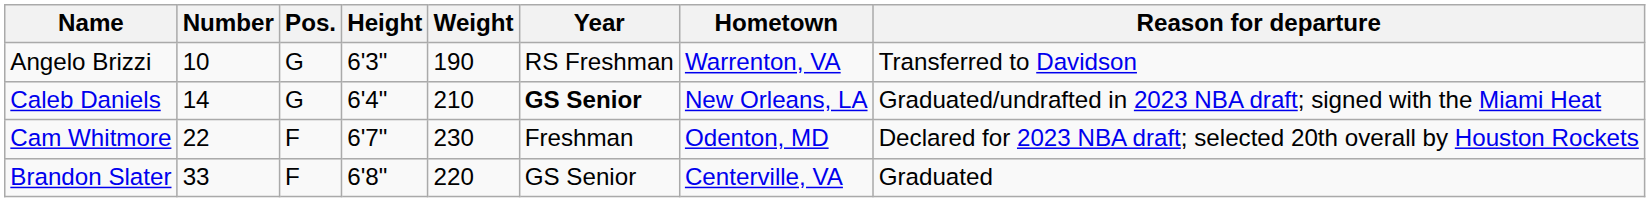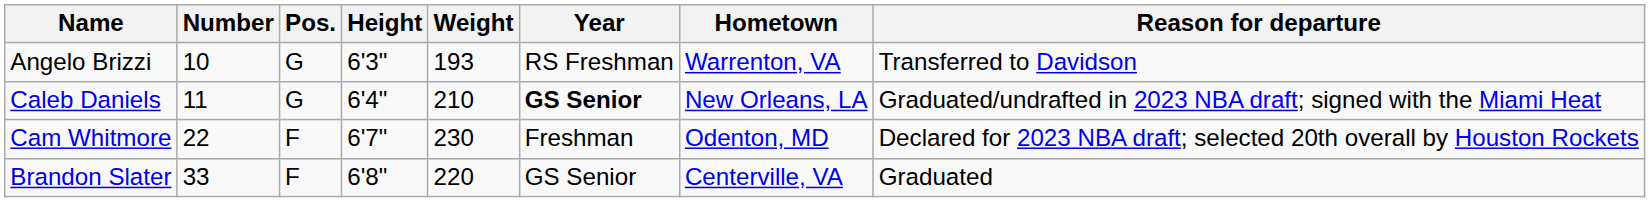Angelo Brizzi | Weight: 190 -> 193
Caleb Daniels | Number: 14 -> 11
